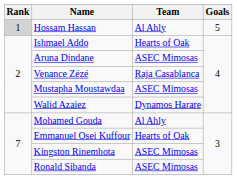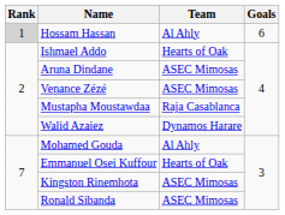Hossam Hassan | Goals: 5 -> 6
Venance Zézé | Team: Raja Casablanca -> ASEC Mimosas
Mustapha Moustawdaa | Team: ASEC Mimosas -> Raja Casablanca
